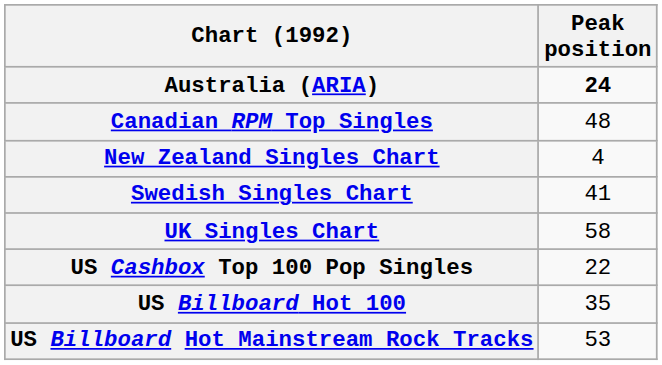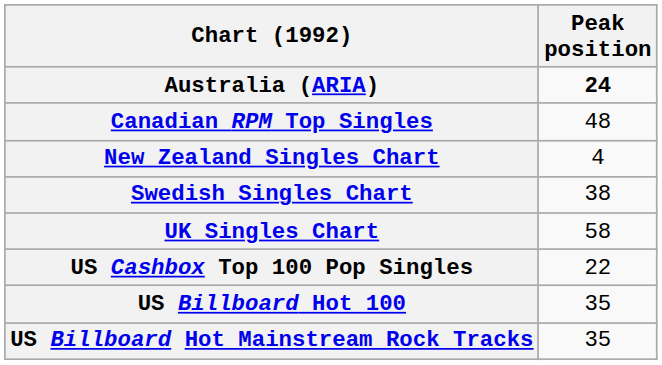Swedish Singles Chart | Peak position: 41 -> 38
US Billboard Hot Mainstream Rock Tracks | Peak position: 53 -> 35
